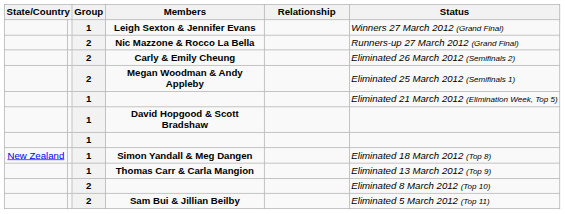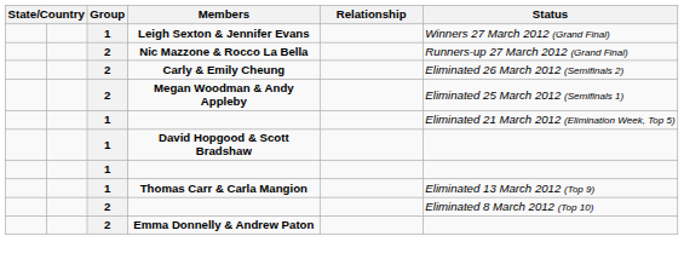- row: New Zealand | 1 | Simon Yandall & Meg Dangen | Eliminated 18 March 2012 (Top 8)
- row: 2 | Sam Bui & Jillian Beilby | Eliminated 5 March 2012 (Top 11)
+ row: 2 | Emma Donnelly & Andrew Paton
